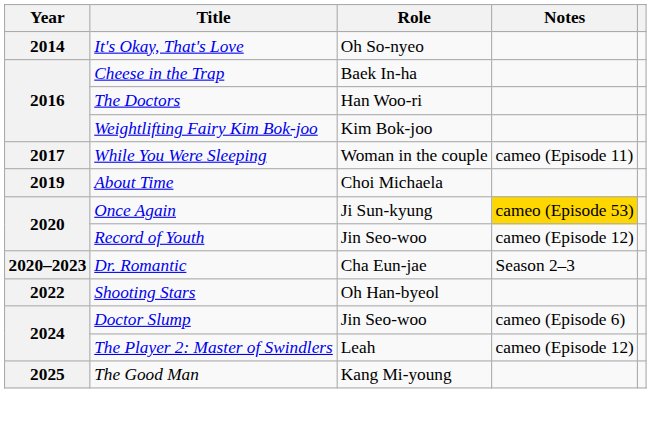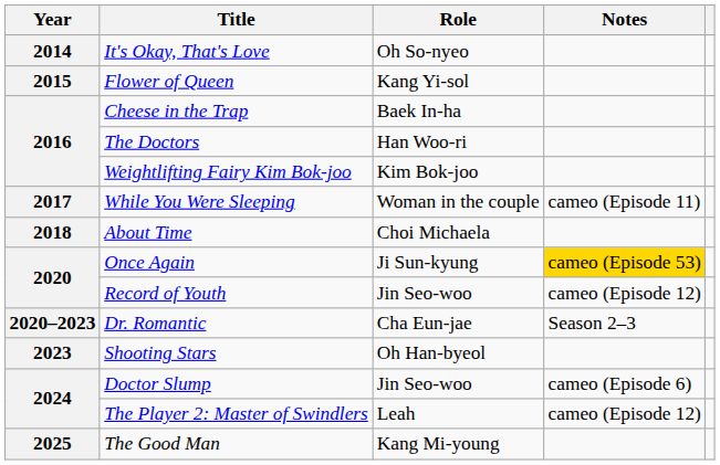+ row: 2015 | Flower of Queen | Kang Yi-sol
About Time | Year: 2019 -> 2018
Shooting Stars | Year: 2022 -> 2023
